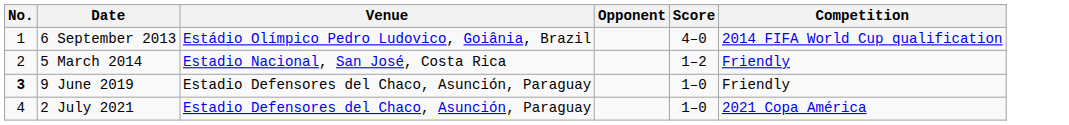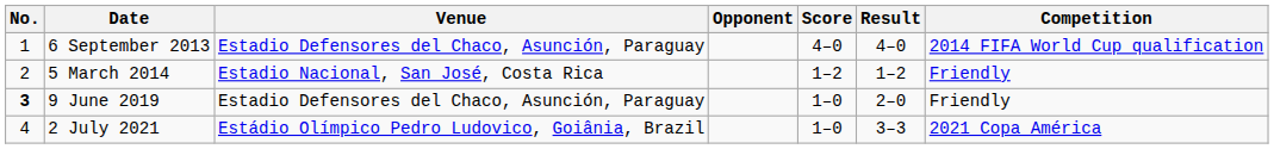+ column: Result | 4–0 | 1–2 | 2–0 | 3–3
6 September 2013 | Venue: Estádio Olímpico Pedro Ludovico, Goiânia, Brazil -> Estadio Defensores del Chaco, Asunción, Paraguay
2 July 2021 | Venue: Estadio Defensores del Chaco, Asunción, Paraguay -> Estádio Olímpico Pedro Ludovico, Goiânia, Brazil
